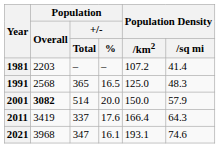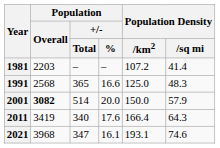1991 | Population / +/- / %: 16.5 -> 16.6
2011 | Population / +/- / Total: 337 -> 340
